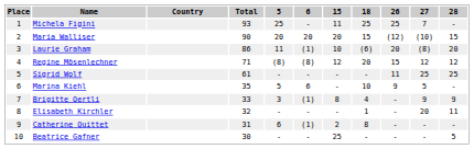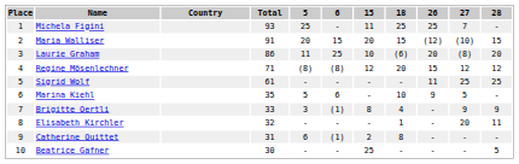Maria Walliser | Total: 90 -> 91
Maria Walliser | 6: 20 -> 15
Laurie Graham | 6: (1) -> 25
